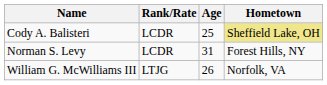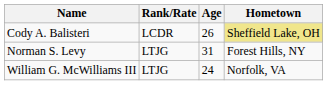Cody A. Balisteri | Age: 25 -> 26
Norman S. Levy | Rank/Rate: LCDR -> LTJG
William G. McWilliams III | Age: 26 -> 24
